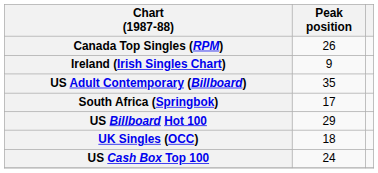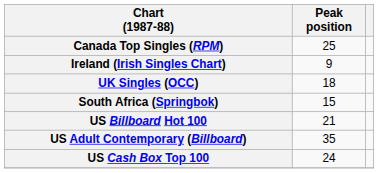Canada Top Singles (RPM) | Peak position: 26 -> 25
rows swapped: UK Singles (OCC) <-> US Adult Contemporary (Billboard)
South Africa (Springbok) | Peak position: 17 -> 15
US Billboard Hot 100 | Peak position: 29 -> 21
